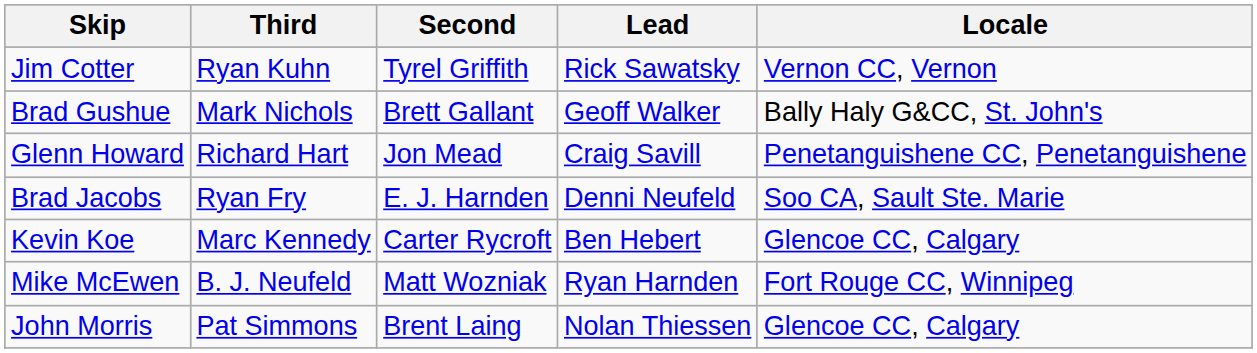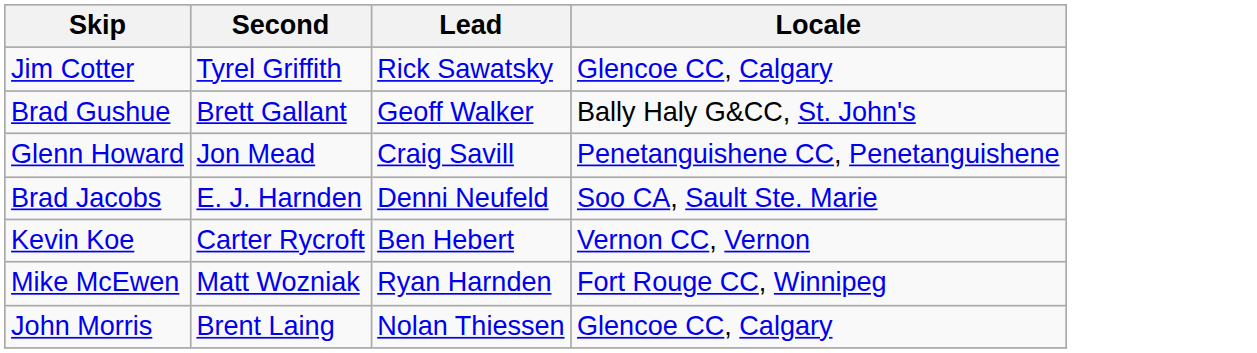- column: Third | Ryan Kuhn | Mark Nichols | Richard Hart | Ryan Fry | Marc Kennedy | B. J. Neufeld | Pat Simmons
Jim Cotter | Locale: Vernon CC, Vernon -> Glencoe CC, Calgary
Kevin Koe | Locale: Glencoe CC, Calgary -> Vernon CC, Vernon
